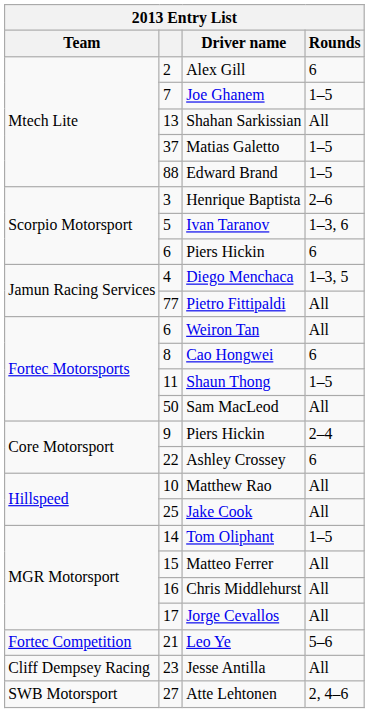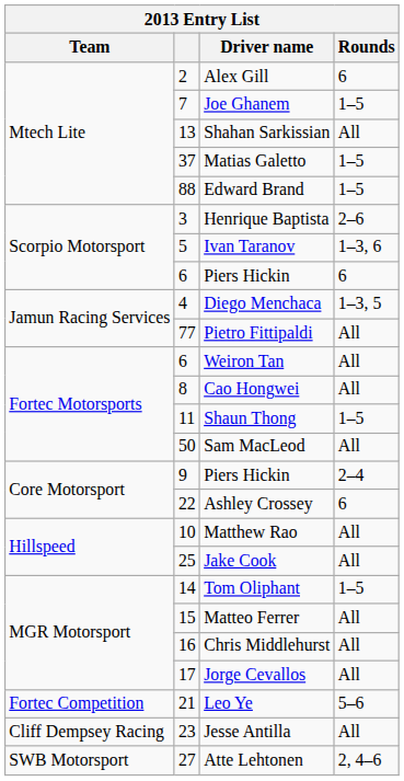Cao Hongwei | Rounds: 6 -> All
